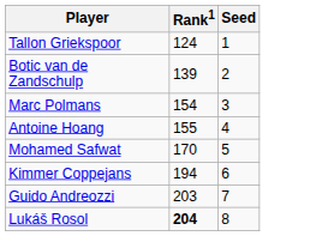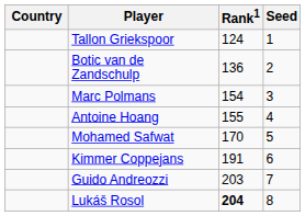+ column: Country
Botic van de Zandschulp | Rank1: 139 -> 136
Kimmer Coppejans | Rank1: 194 -> 191
